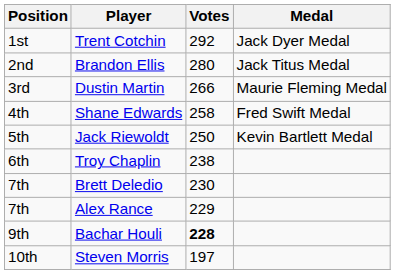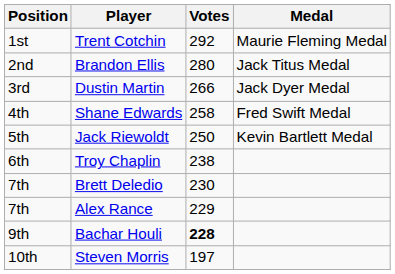Trent Cotchin | Medal: Jack Dyer Medal -> Maurie Fleming Medal
Dustin Martin | Medal: Maurie Fleming Medal -> Jack Dyer Medal
